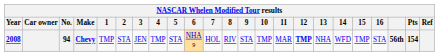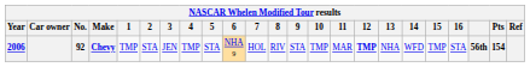Chevy | Year: 2008 -> 2006
Chevy | No.: 94 -> 92
